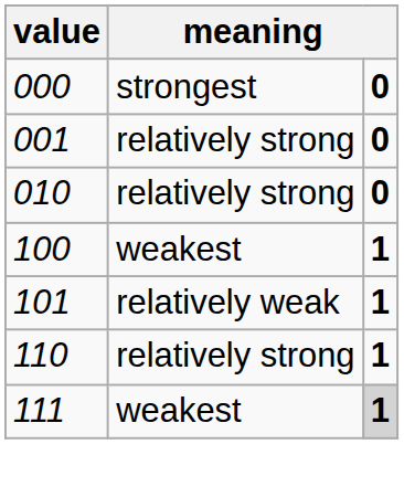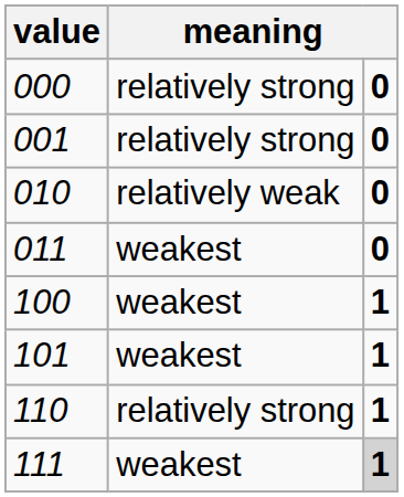000 | column 2: strongest -> relatively strong
010 | column 2: relatively strong -> relatively weak
+ row: 011 | weakest | 0
101 | column 2: relatively weak -> weakest
